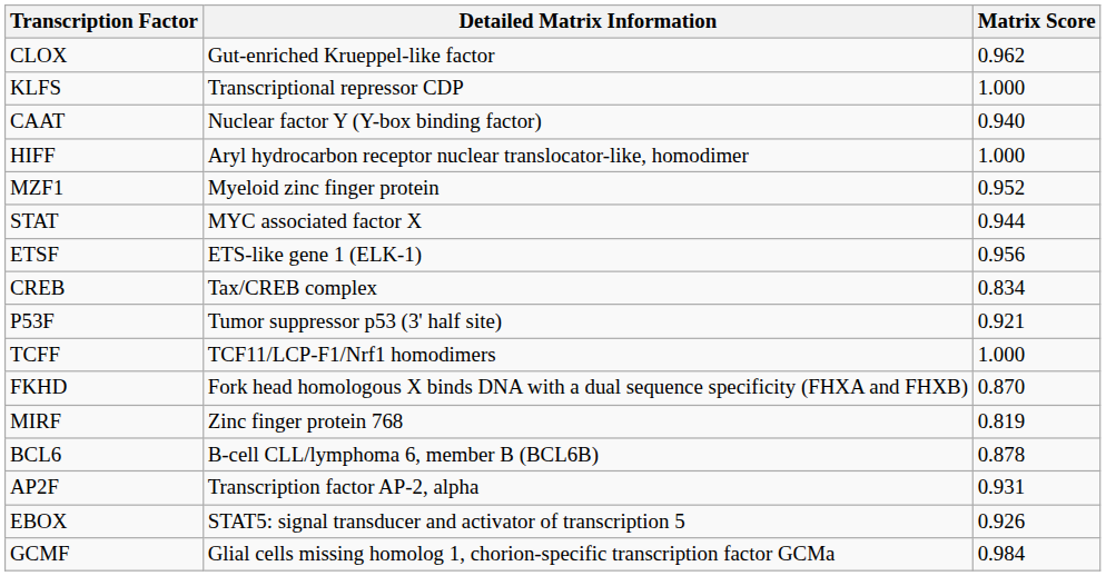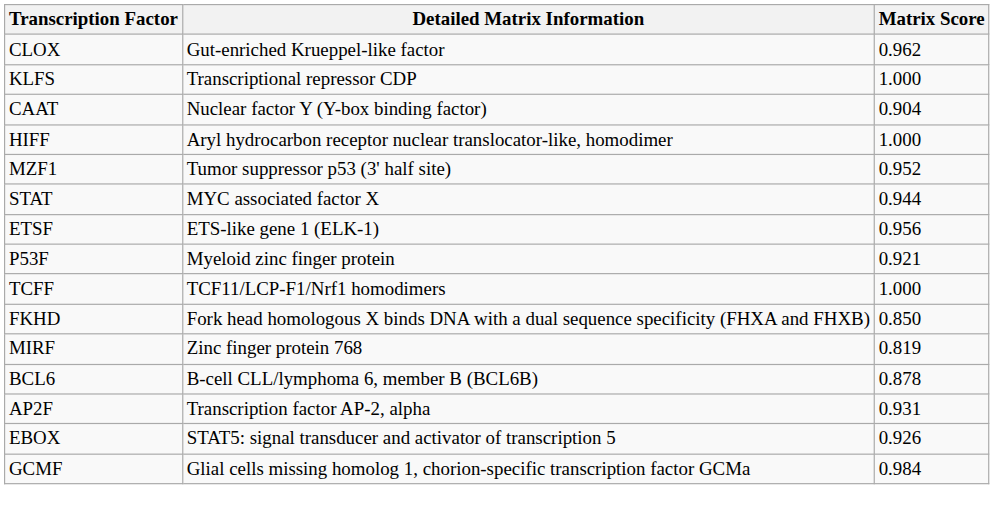CAAT | Matrix Score: 0.940 -> 0.904
MZF1 | Detailed Matrix Information: Myeloid zinc finger protein -> Tumor suppressor p53 (3' half site)
- row: CREB | Tax/CREB complex | 0.834
P53F | Detailed Matrix Information: Tumor suppressor p53 (3' half site) -> Myeloid zinc finger protein
FKHD | Matrix Score: 0.870 -> 0.850
